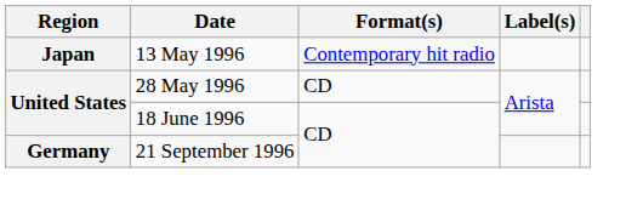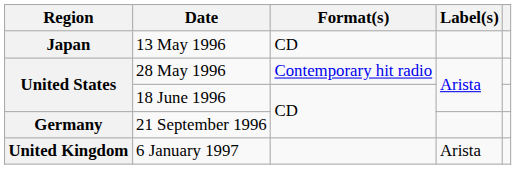13 May 1996 | Format(s): Contemporary hit radio -> CD
28 May 1996 | Format(s): CD -> Contemporary hit radio
+ row: United Kingdom | 6 January 1997 | Arista
